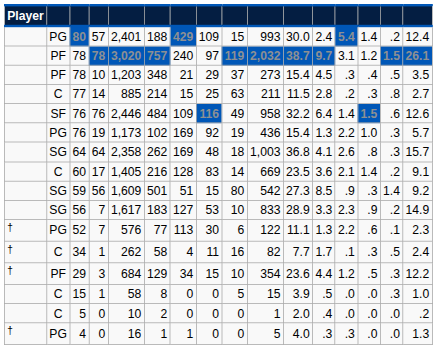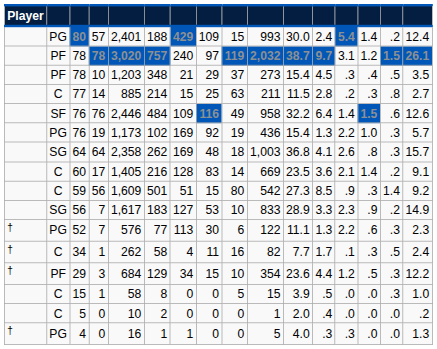59 | column 2: SG -> C
52 | column 15: .1 -> .3
